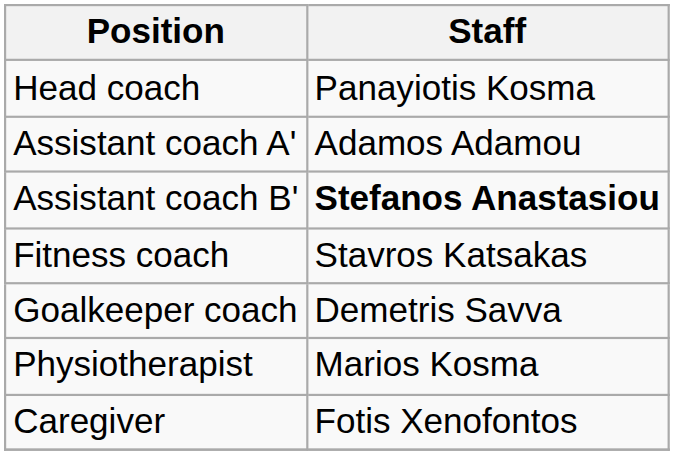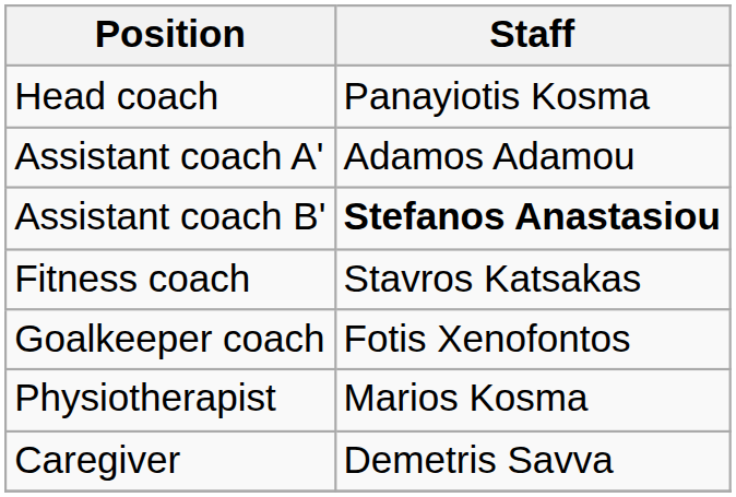Goalkeeper coach | Staff: Demetris Savva -> Fotis Xenofontos
Caregiver | Staff: Fotis Xenofontos -> Demetris Savva
